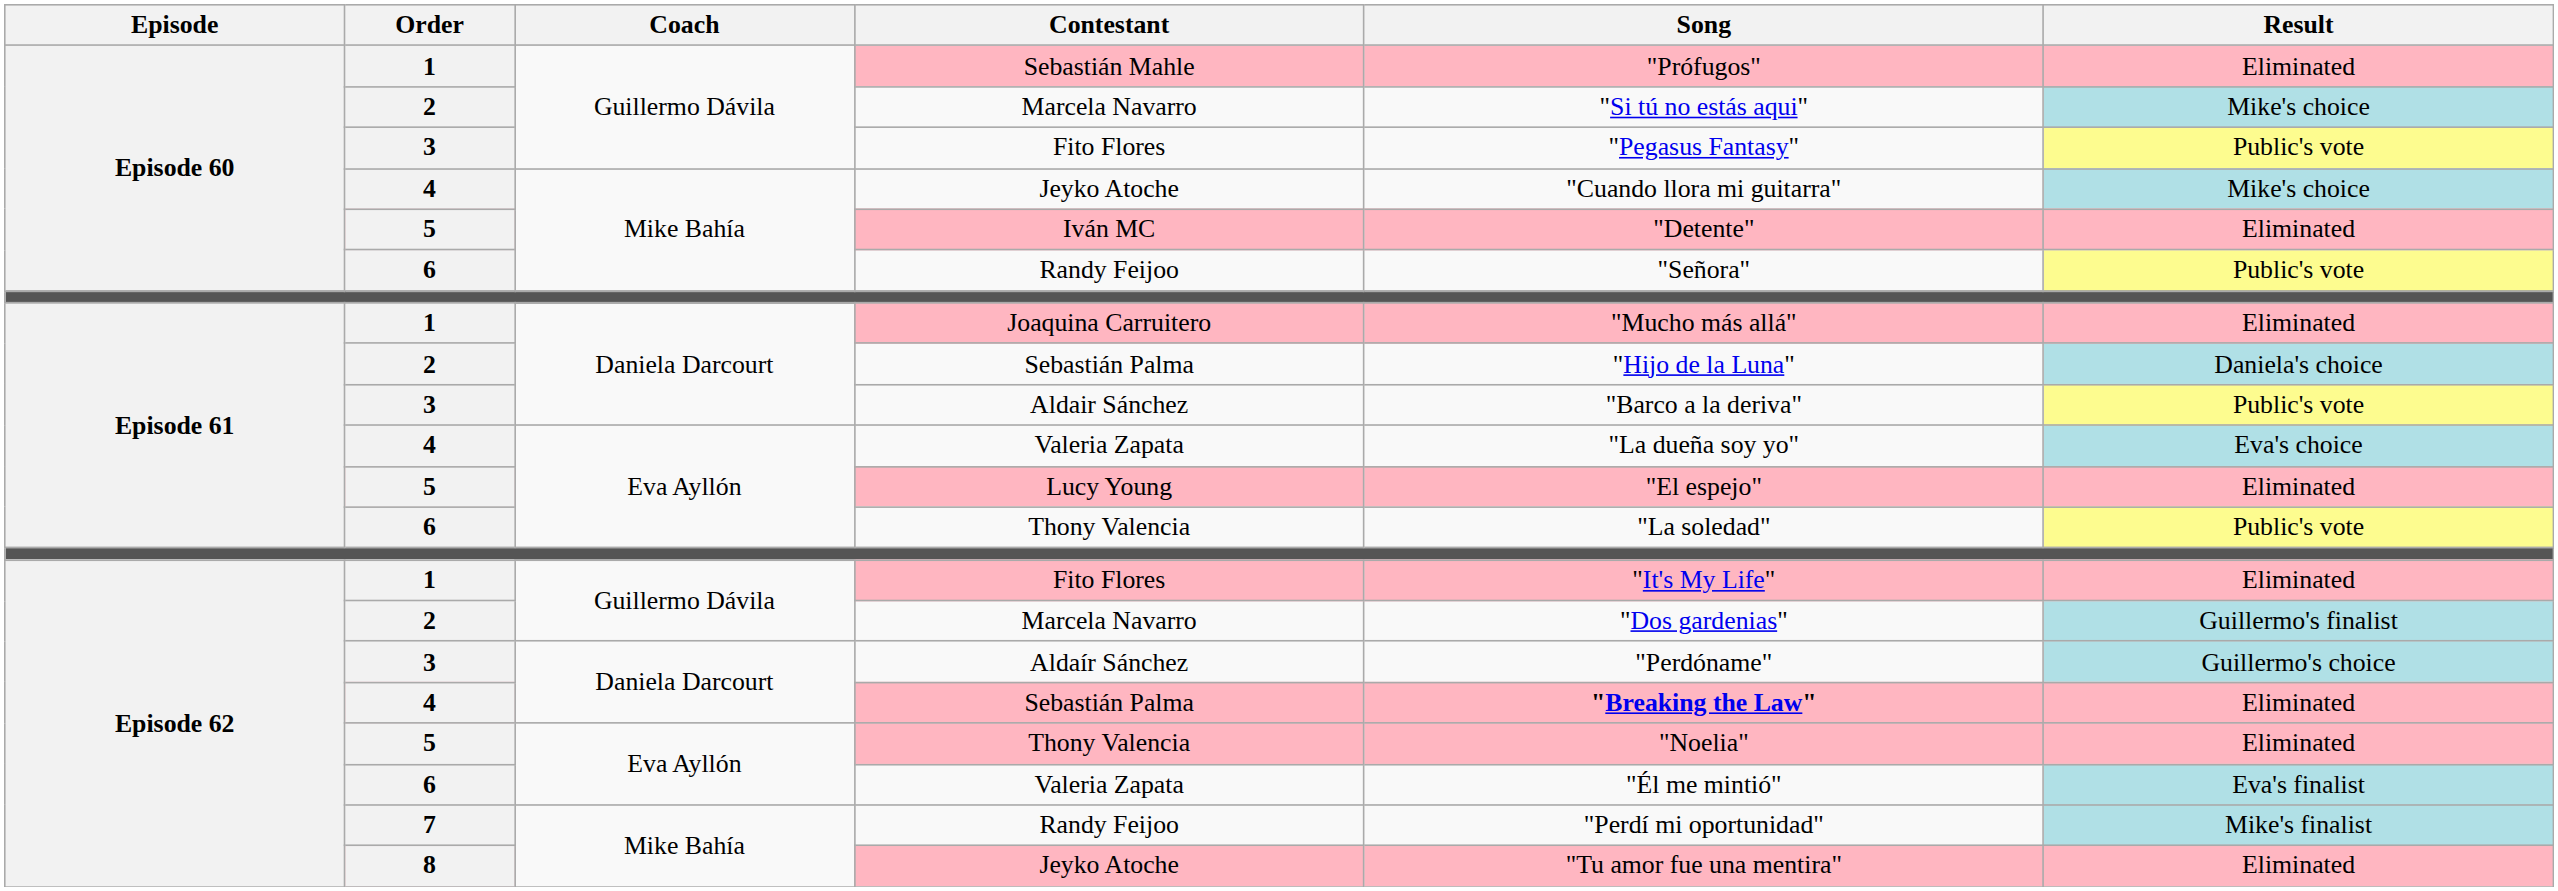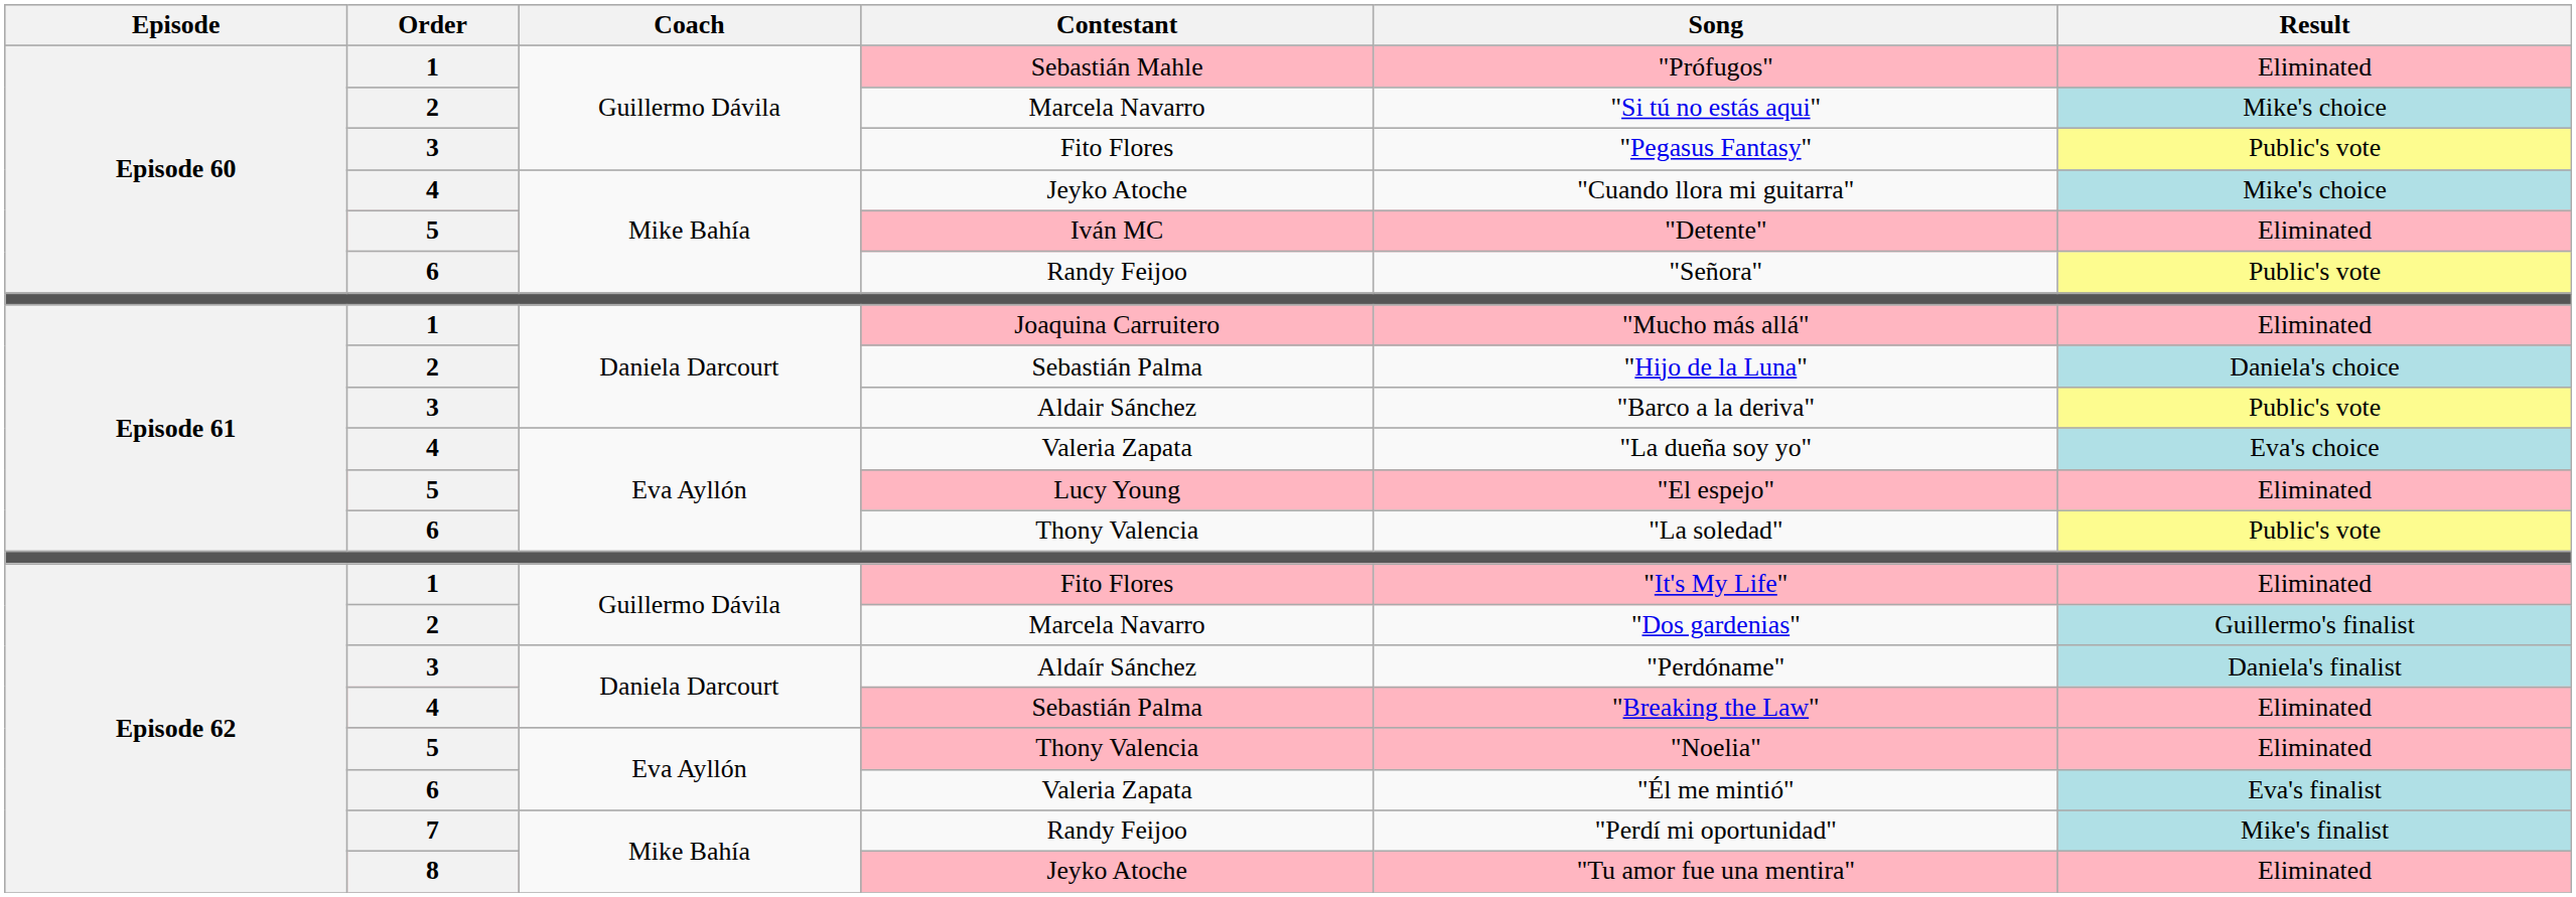Aldaír Sánchez | Result: Guillermo's choice -> Daniela's finalist
Episode 62 / Sebastián Palma | Song: bold -> normal
